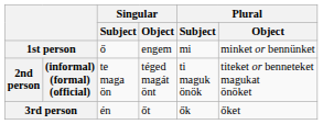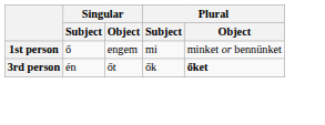- row: 2nd person | (informal) (formal) (official) | te maga ön | téged magát önt | ti maguk önök | titeket or benneteket magukat önöket
3rd person | Plural / Object: normal -> bold
